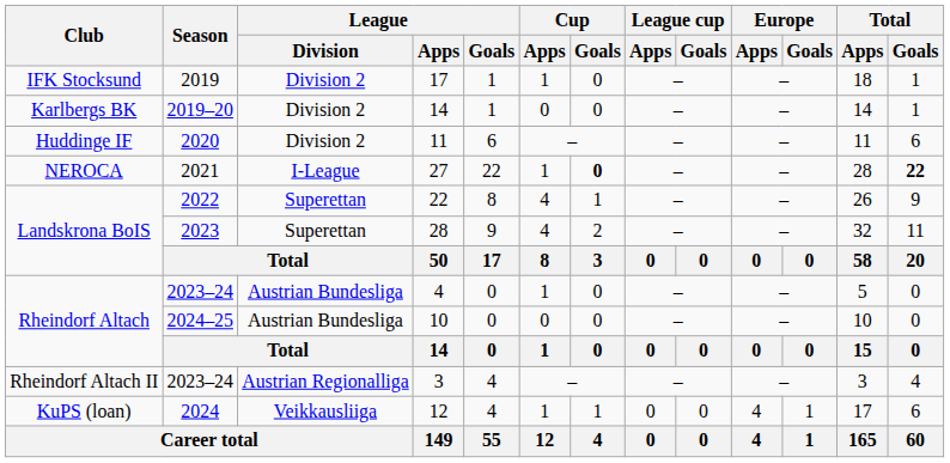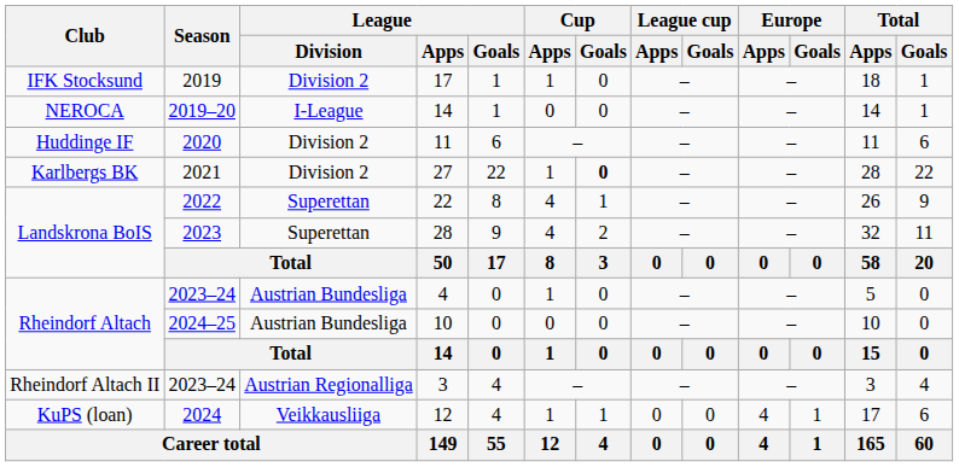2019–20 / 14 | Club: Karlbergs BK -> NEROCA
2019–20 / 14 | League / Division: Division 2 -> I-League
27 | Club: NEROCA -> Karlbergs BK
27 | League / Division: I-League -> Division 2
27 | Total / Goals: bold -> normal
